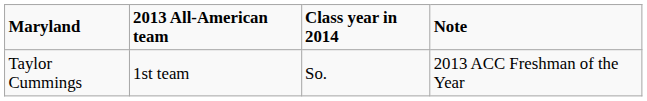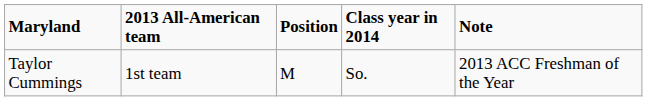+ column: Position | M
